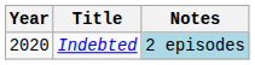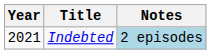Indebted | Year: 2020 -> 2021
